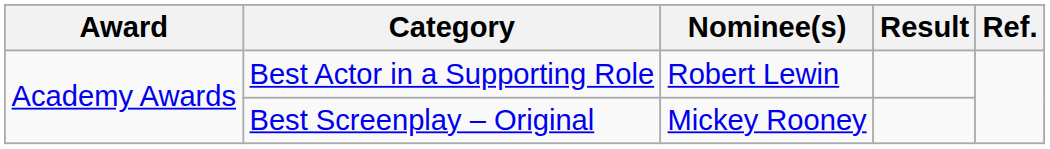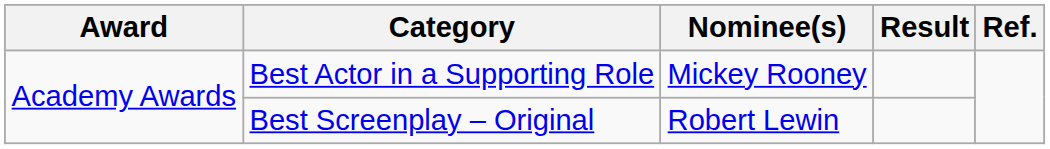Best Actor in a Supporting Role | Nominee(s): Robert Lewin -> Mickey Rooney
Best Screenplay – Original | Nominee(s): Mickey Rooney -> Robert Lewin
